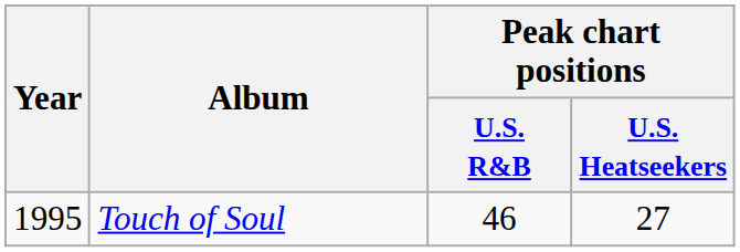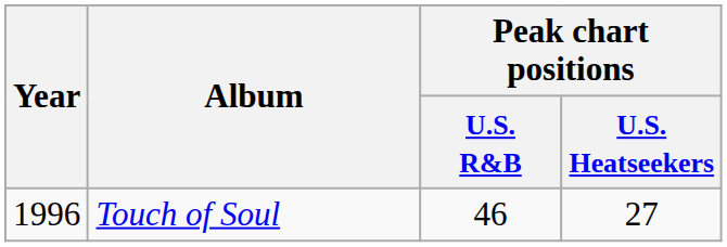Touch of Soul | Year: 1995 -> 1996
